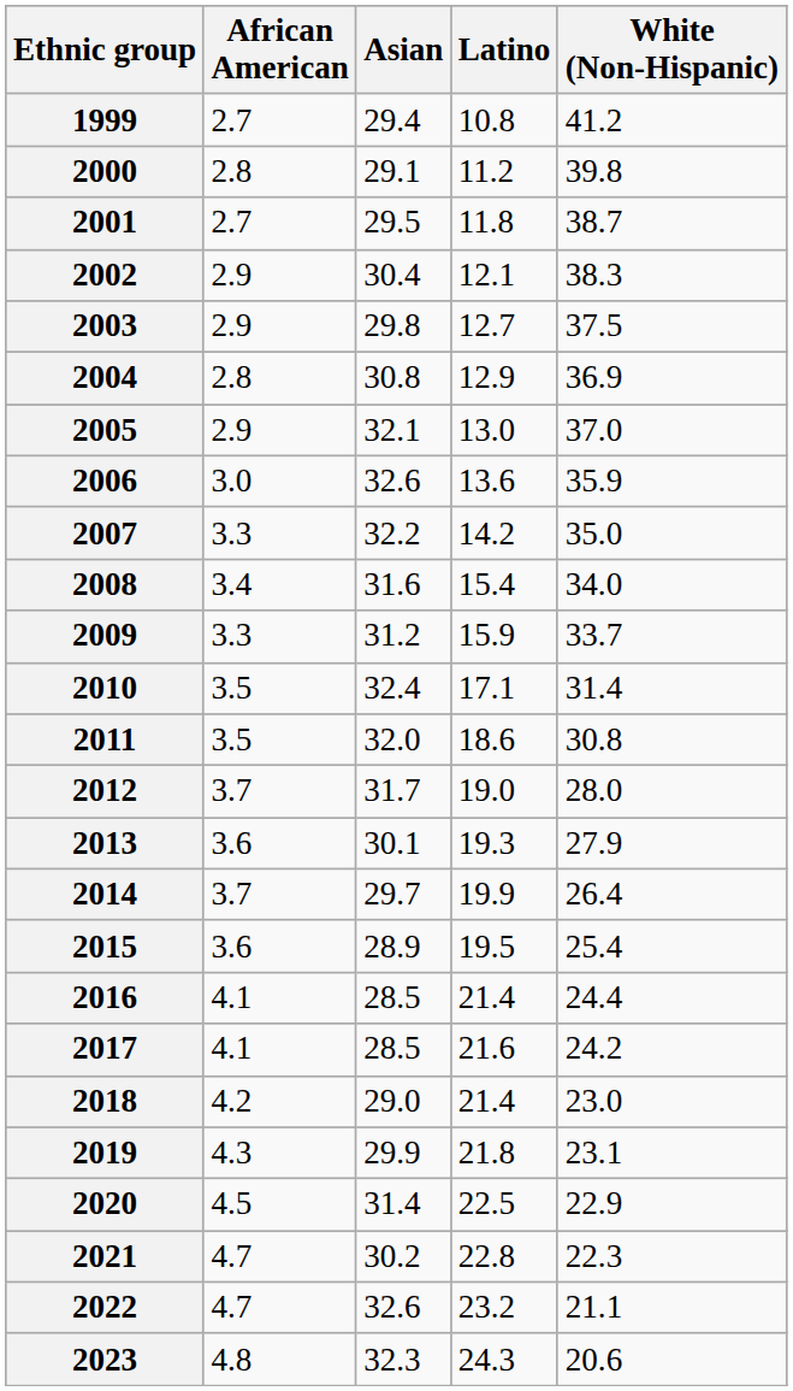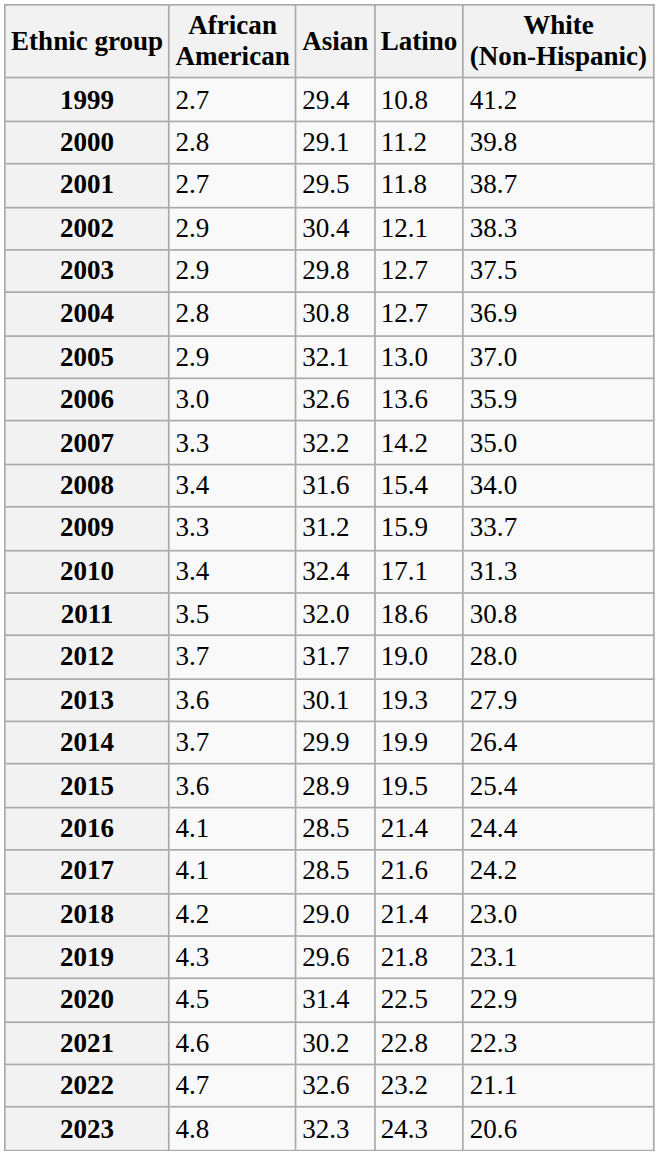2004 | Latino: 12.9 -> 12.7
2010 | African American: 3.5 -> 3.4
2010 | White (Non-Hispanic): 31.4 -> 31.3
2014 | Asian: 29.7 -> 29.9
2019 | Asian: 29.9 -> 29.6
2021 | African American: 4.7 -> 4.6
